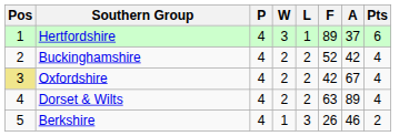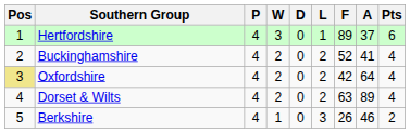+ column: D | 0 | 0 | 0 | 0 | 0
Buckinghamshire | A: 42 -> 41
Oxfordshire | A: 67 -> 64
